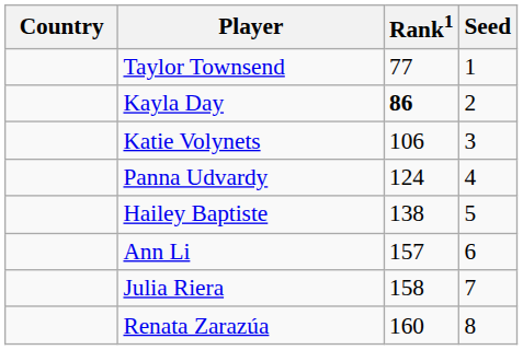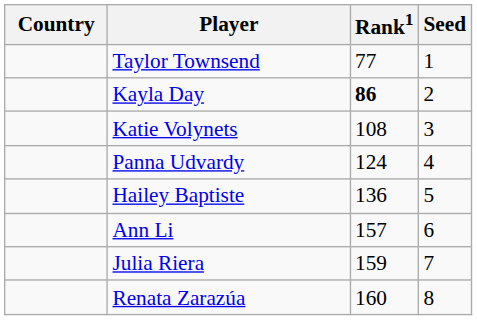Katie Volynets | Rank1: 106 -> 108
Hailey Baptiste | Rank1: 138 -> 136
Julia Riera | Rank1: 158 -> 159
